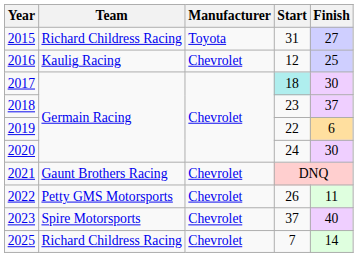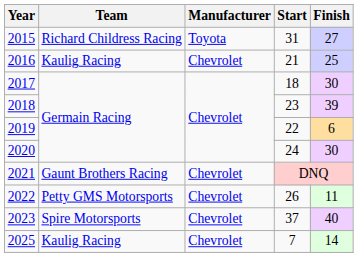2016 | Start: 12 -> 21
2017 | Start: paleturquoise background -> no background
2018 | Finish: 37 -> 39
2025 | Team: Richard Childress Racing -> Kaulig Racing
